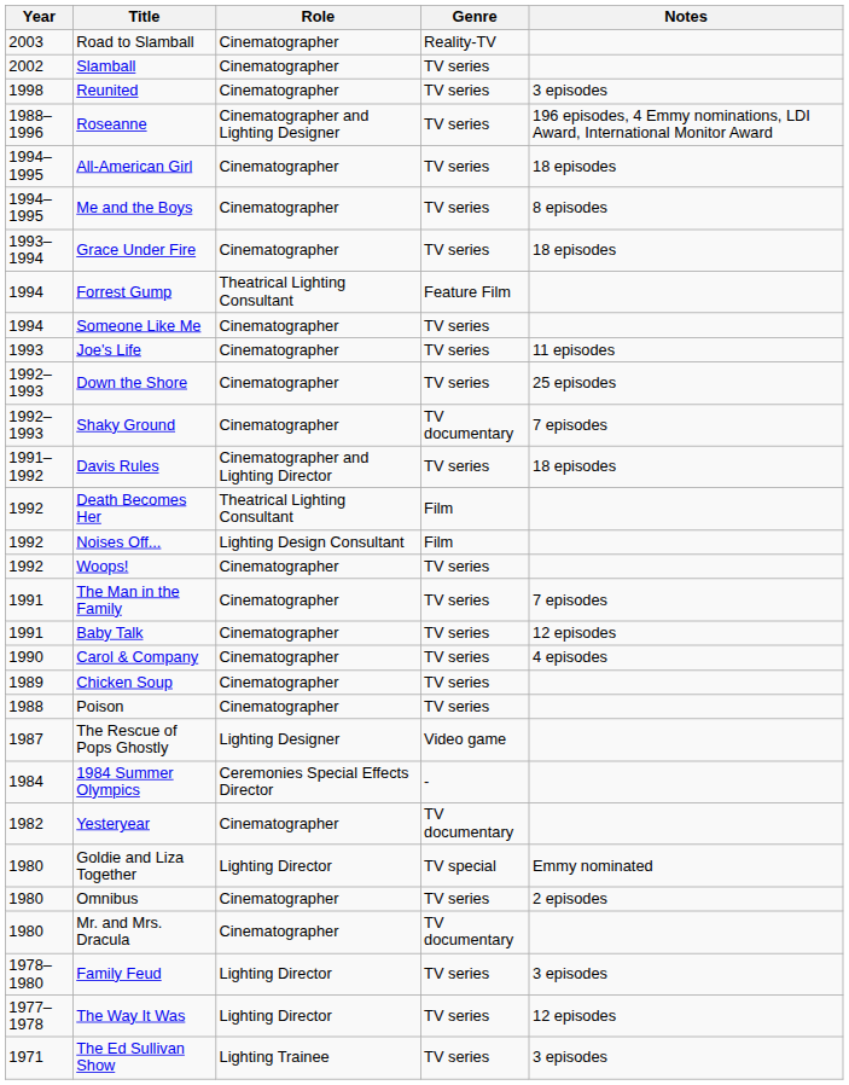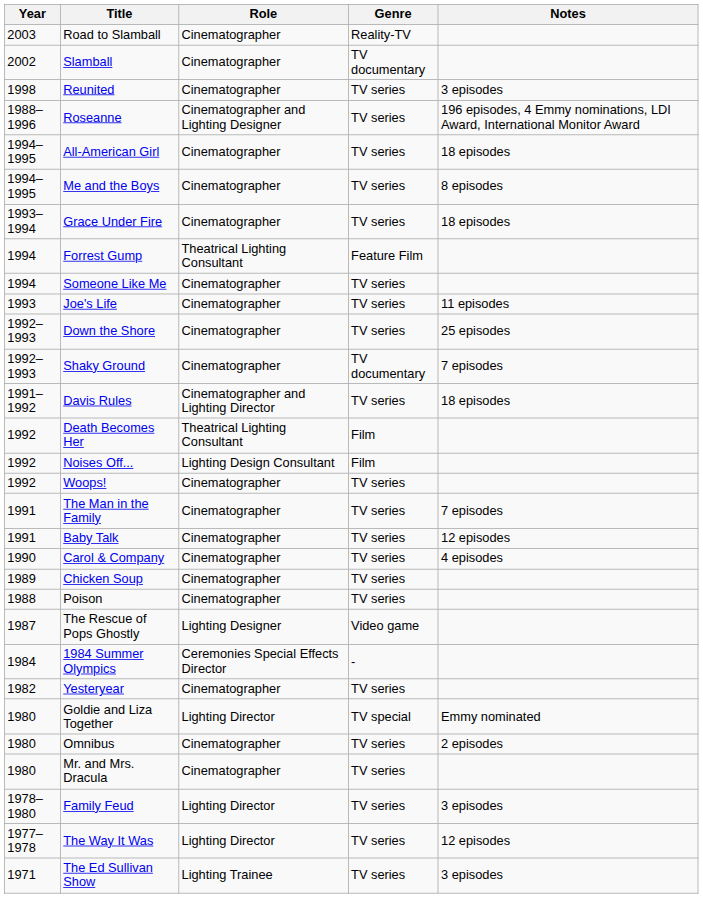Slamball | Genre: TV series -> TV documentary
Yesteryear | Genre: TV documentary -> TV series
Mr. and Mrs. Dracula | Genre: TV documentary -> TV series
